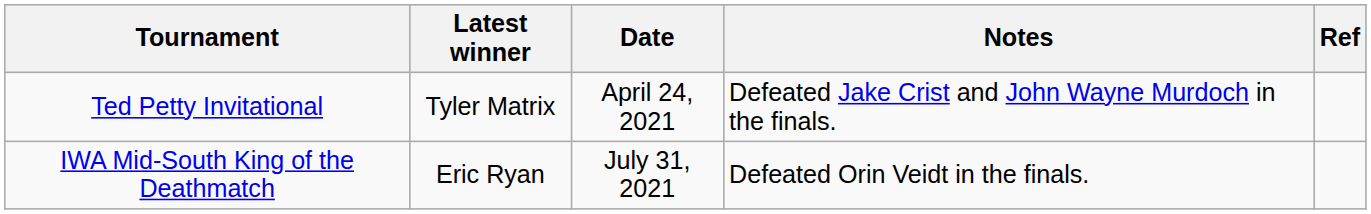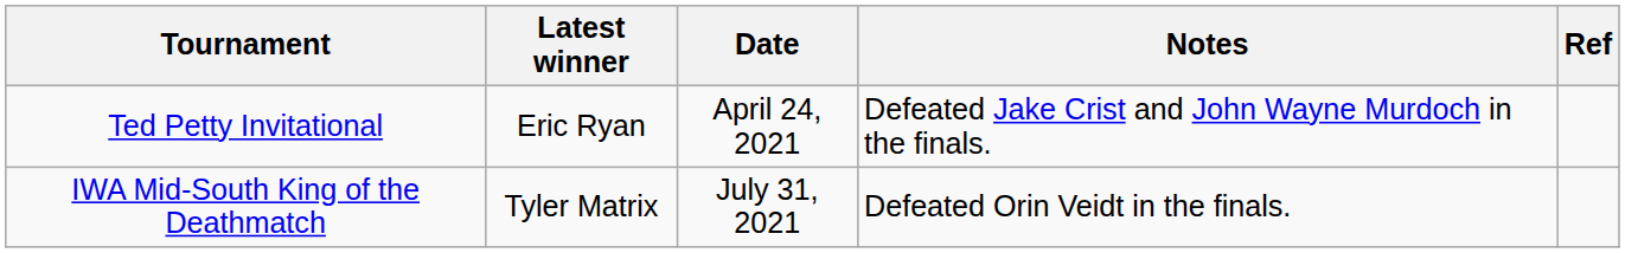Ted Petty Invitational | Latest winner: Tyler Matrix -> Eric Ryan
IWA Mid-South King of the Deathmatch | Latest winner: Eric Ryan -> Tyler Matrix
